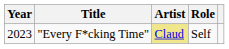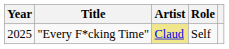"Every F*cking Time" | Year: 2023 -> 2025
